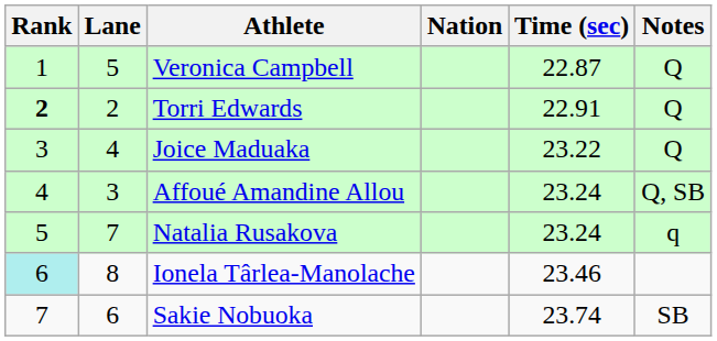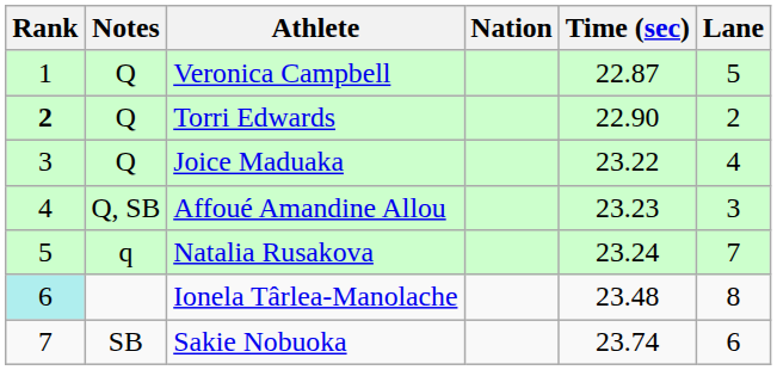columns swapped: Lane <-> Notes
Torri Edwards | Time (sec): 22.91 -> 22.90
Affoué Amandine Allou | Time (sec): 23.24 -> 23.23
Ionela Târlea-Manolache | Time (sec): 23.46 -> 23.48
